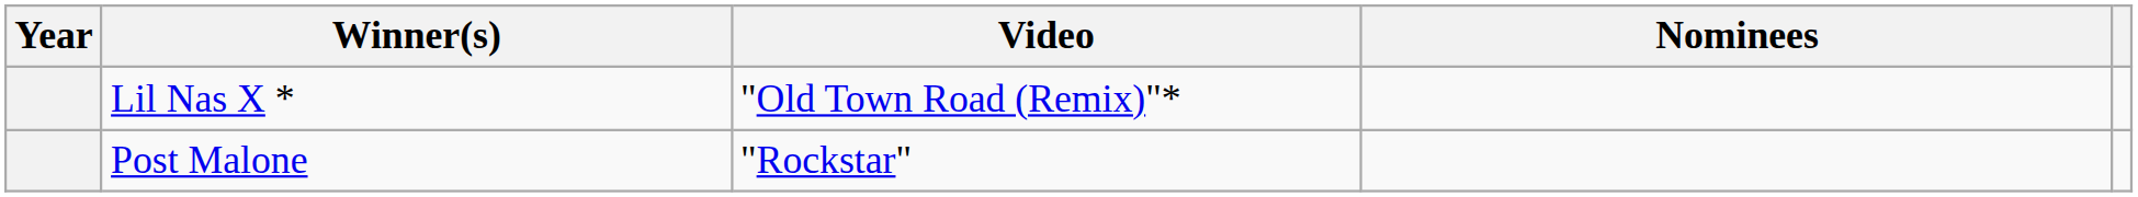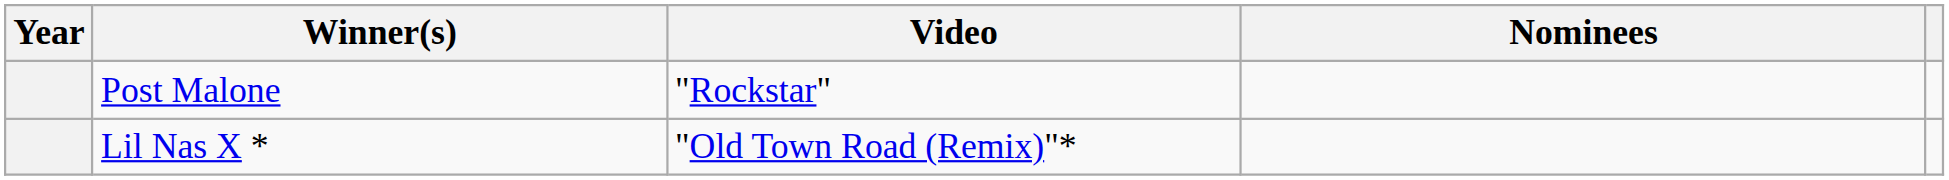rows swapped: Post Malone <-> Lil Nas X *
